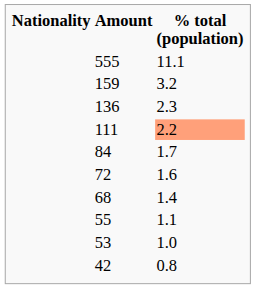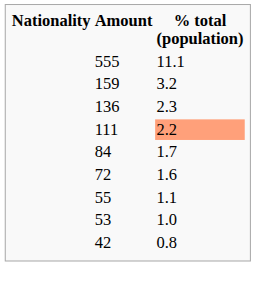- row: 68 | 1.4
